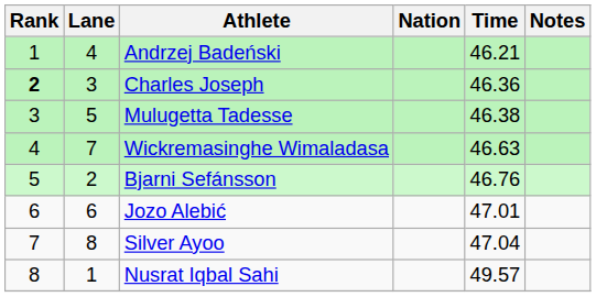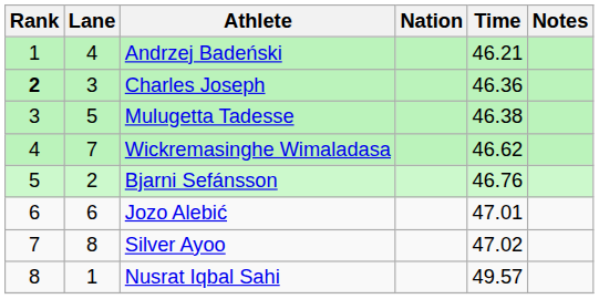Wickremasinghe Wimaladasa | Time: 46.63 -> 46.62
Silver Ayoo | Time: 47.04 -> 47.02
